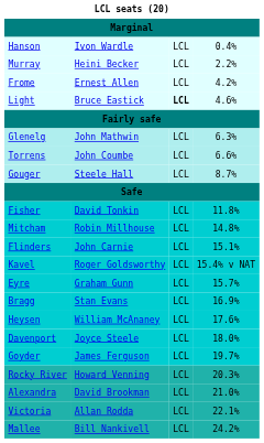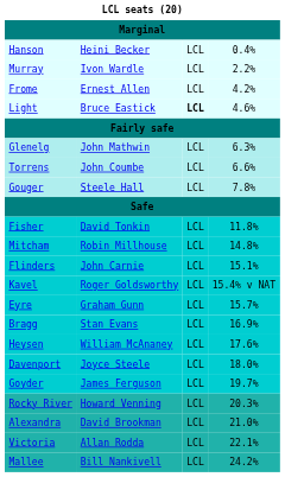Hanson | column 2: Ivon Wardle -> Heini Becker
Murray | column 2: Heini Becker -> Ivon Wardle
Gouger | column 4: 8.7% -> 7.8%
